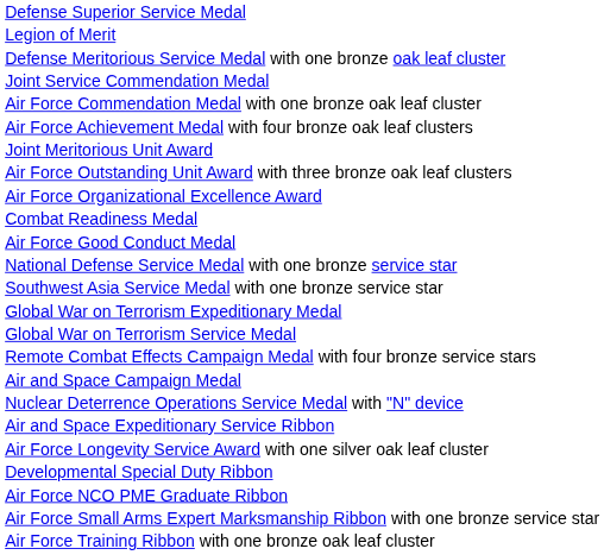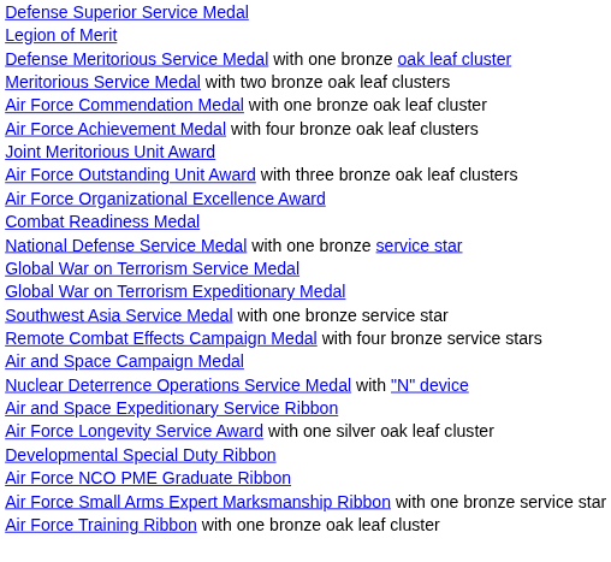+ row: Meritorious Service Medal with two bronze oak leaf clusters
- row: Joint Service Commendation Medal
- row: Air Force Good Conduct Medal
rows swapped: Southwest Asia Service Medal with one bronze service star <-> Global War on Terrorism Service Medal
